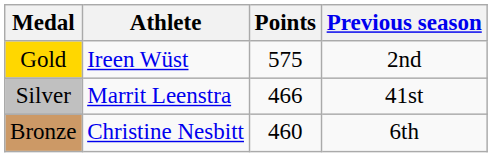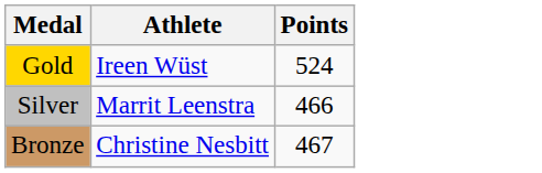- column: Previous season | 2nd | 41st | 6th
Gold | Points: 575 -> 524
Bronze | Points: 460 -> 467
